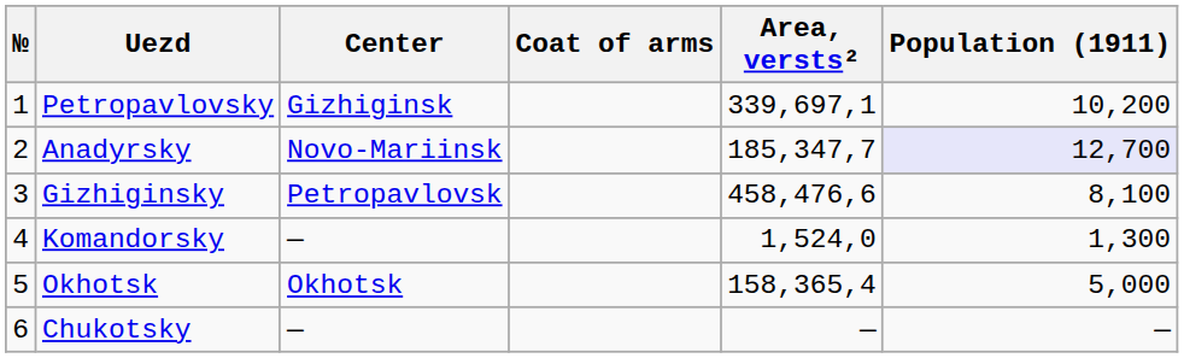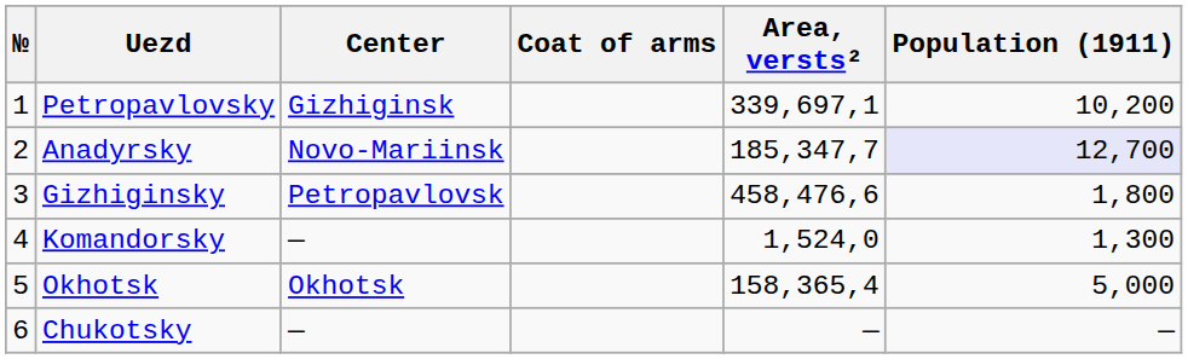Gizhiginsky | Population (1911): 8,100 -> 1,800
